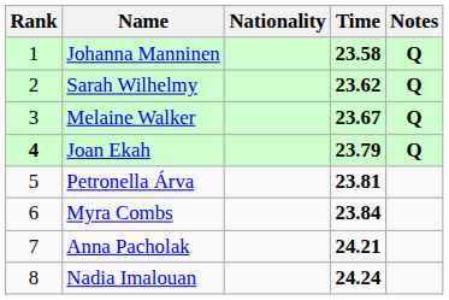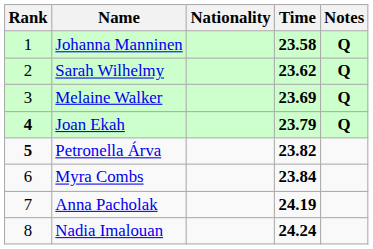Melaine Walker | Time: 23.67 -> 23.69
Petronella Árva | Rank: normal -> bold
Petronella Árva | Time: 23.81 -> 23.82
Anna Pacholak | Time: 24.21 -> 24.19
